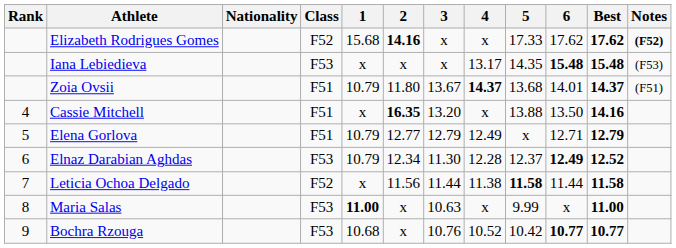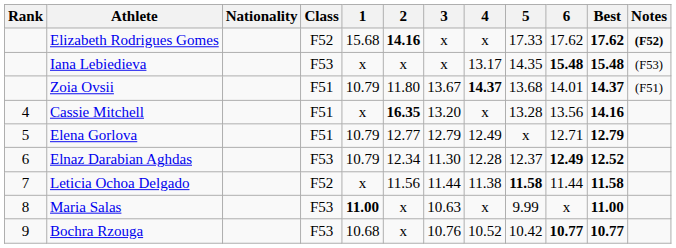Cassie Mitchell | 5: 13.88 -> 13.28
Cassie Mitchell | 6: 13.50 -> 13.56
